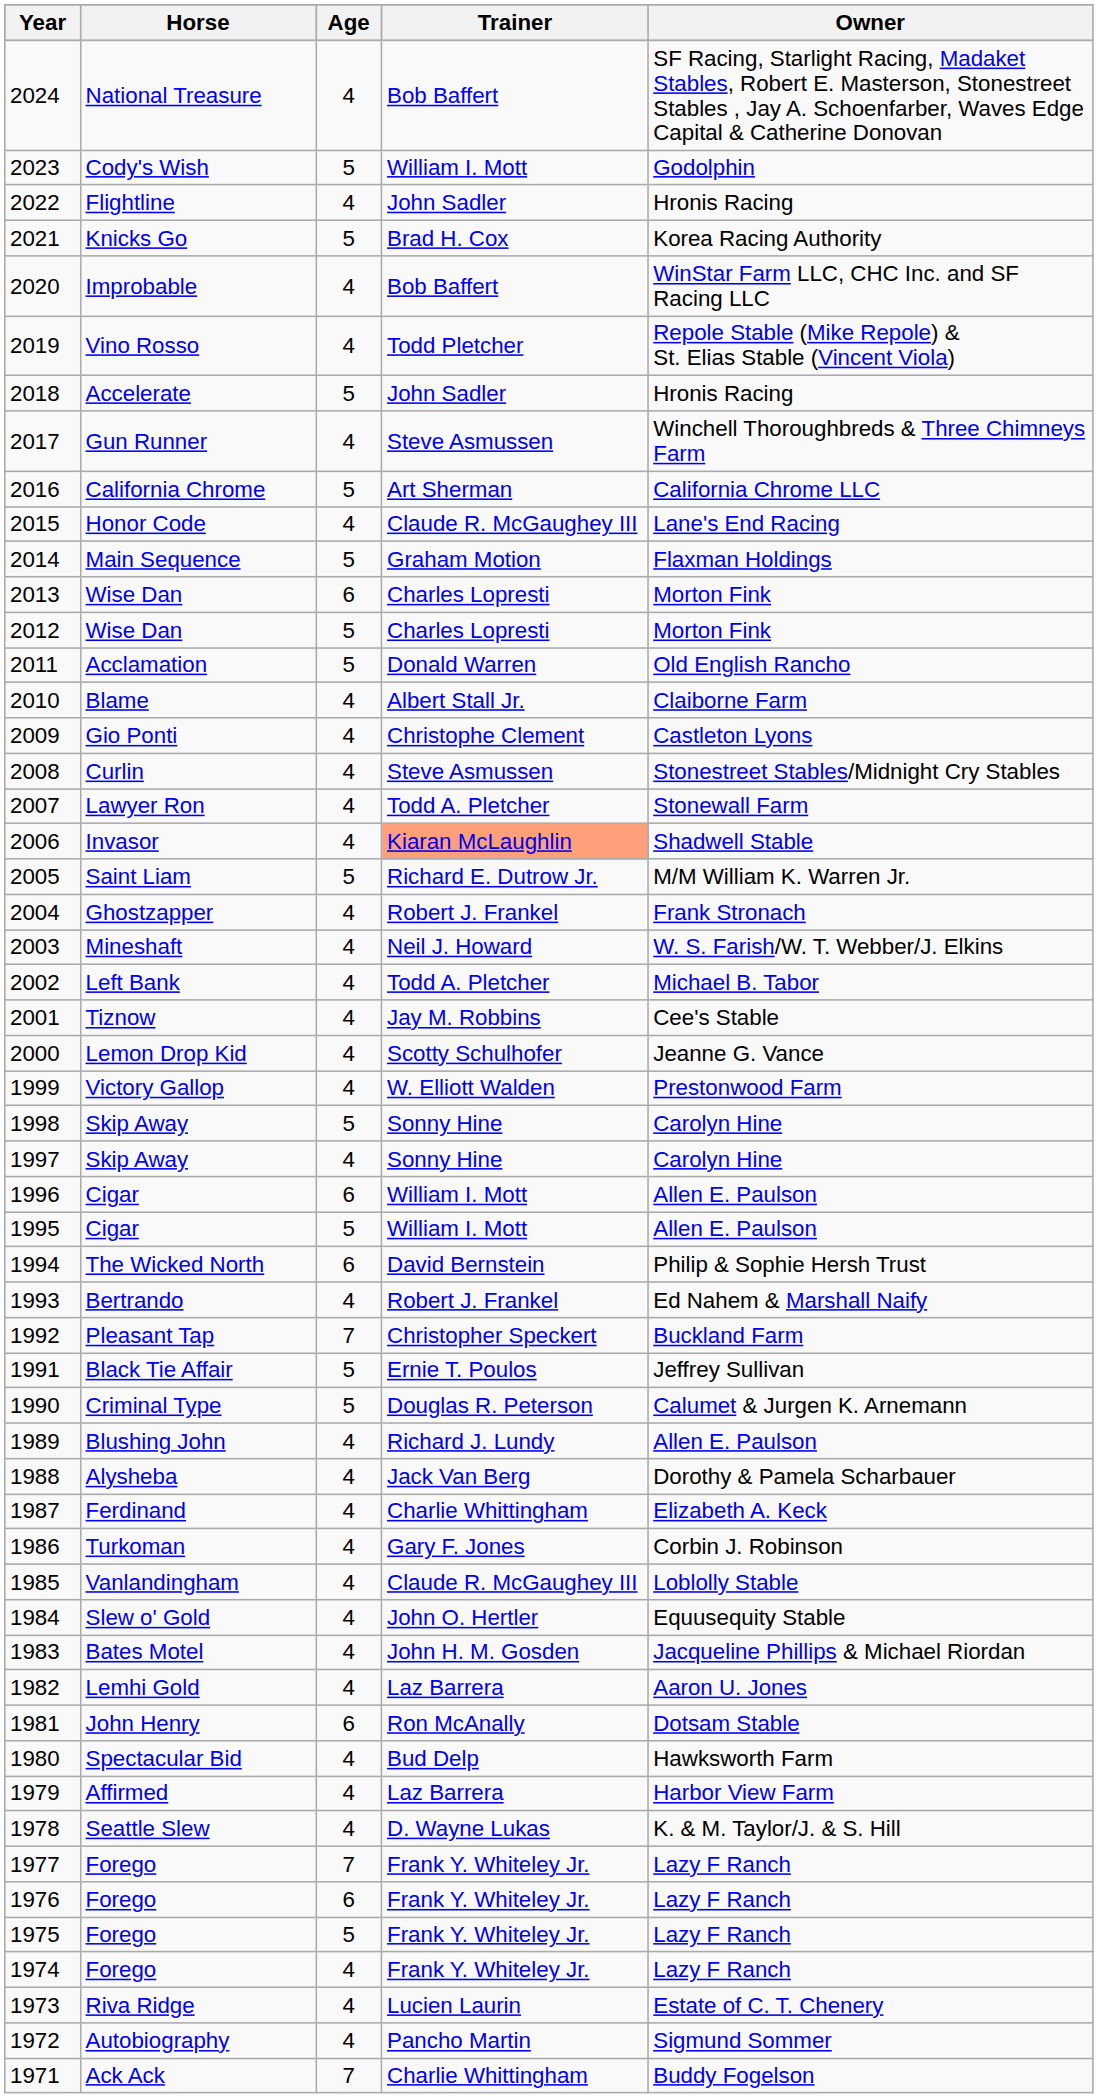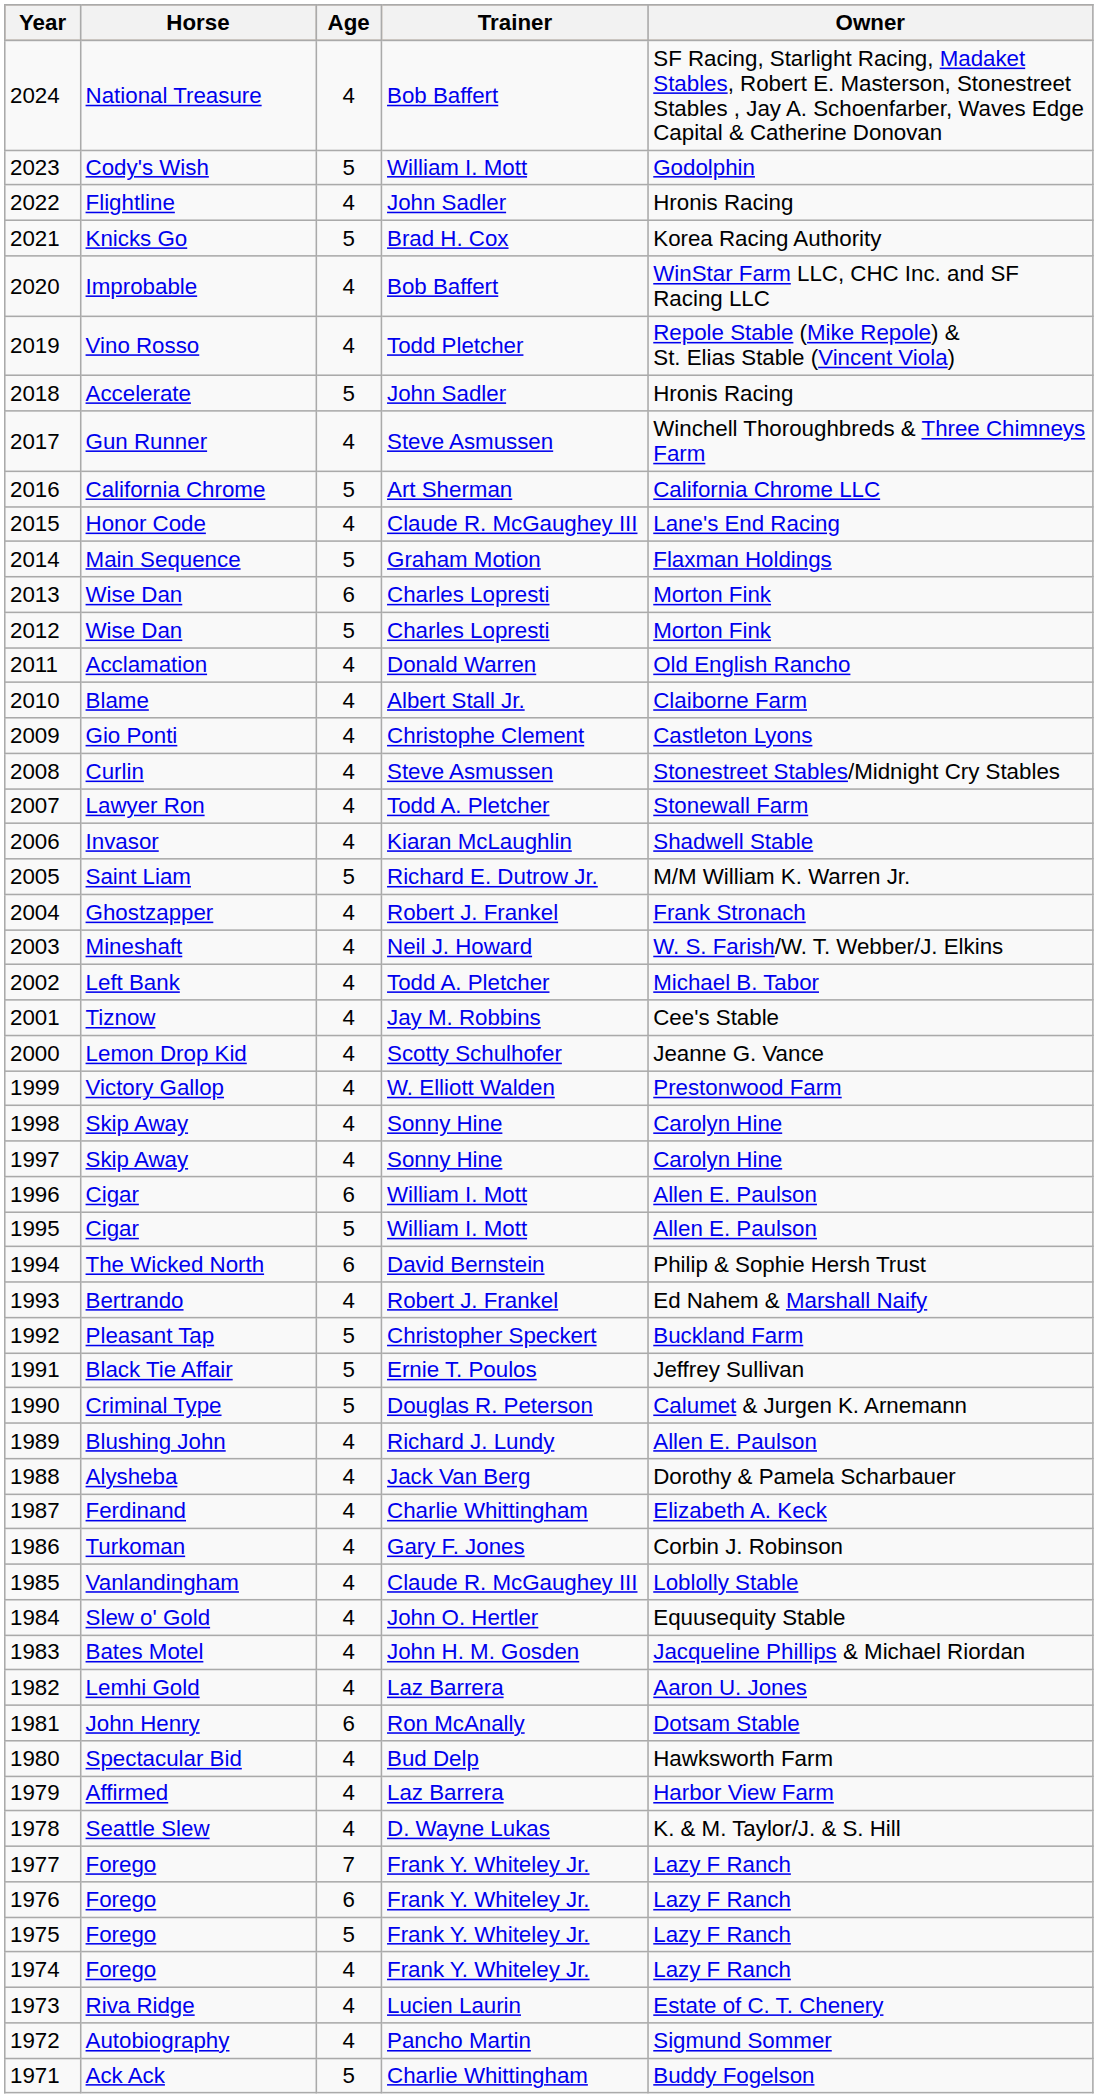2011 | Age: 5 -> 4
2006 | Trainer: lightsalmon background -> no background
1998 | Age: 5 -> 4
1992 | Age: 7 -> 5
1971 | Age: 7 -> 5
